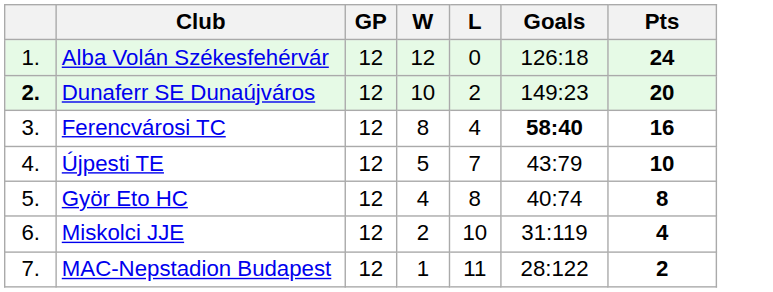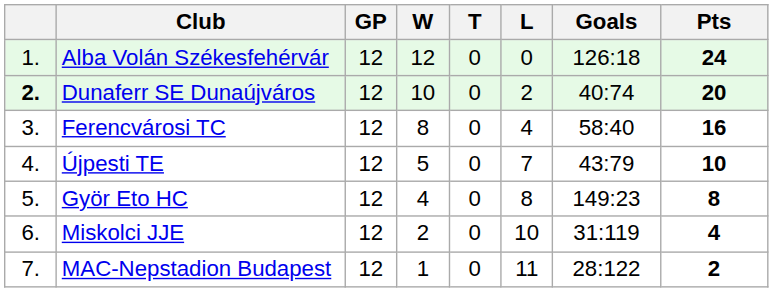+ column: T | 0 | 0 | 0 | 0 | 0 | 0 | 0
Dunaferr SE Dunaújváros | Goals: 149:23 -> 40:74
Ferencvárosi TC | Goals: bold -> normal
Györ Eto HC | Goals: 40:74 -> 149:23
